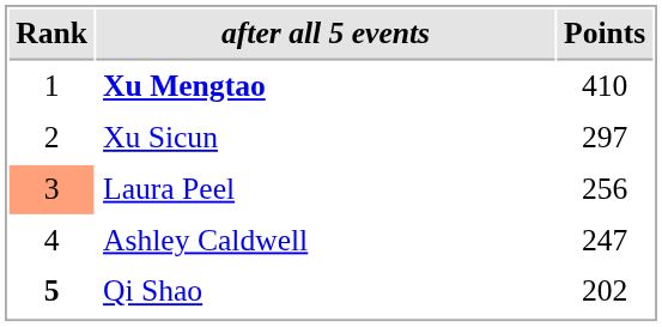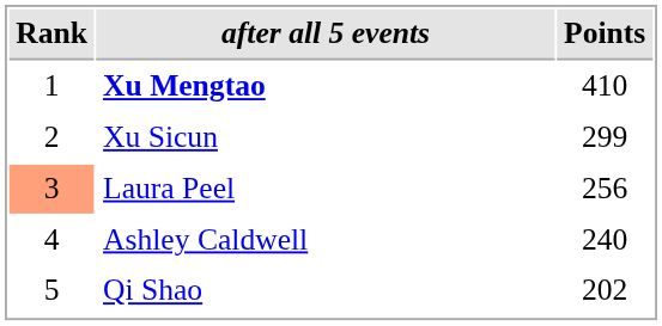Xu Sicun | Points: 297 -> 299
Ashley Caldwell | Points: 247 -> 240
Qi Shao | Rank: bold -> normal
